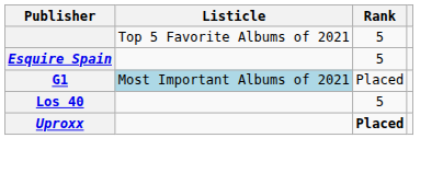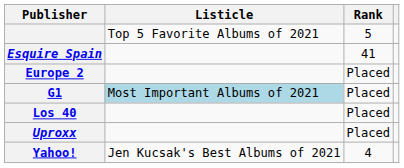Esquire Spain | Rank: 5 -> 41
+ row: Europe 2 | Placed
Los 40 | Rank: 5 -> Placed
Uproxx | Rank: bold -> normal
+ row: Yahoo! | Jen Kucsak's Best Albums of 2021 | 4
